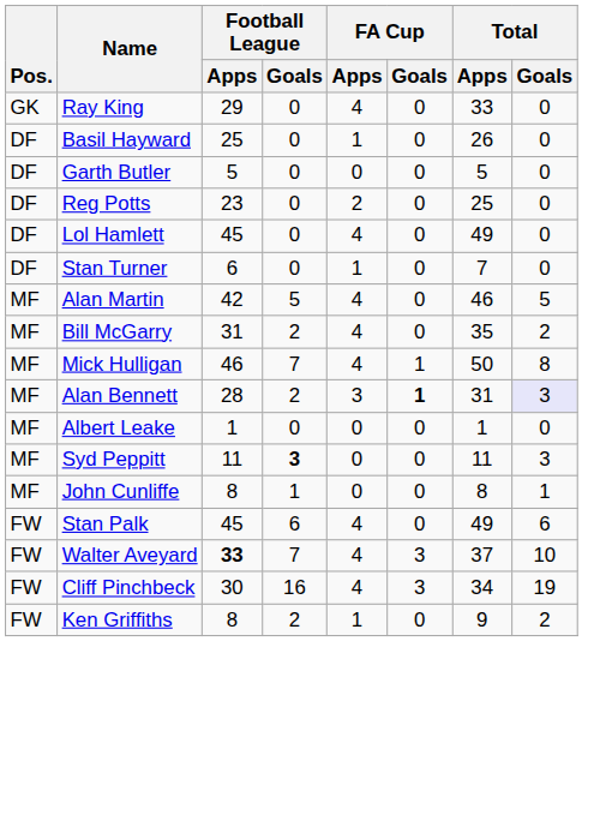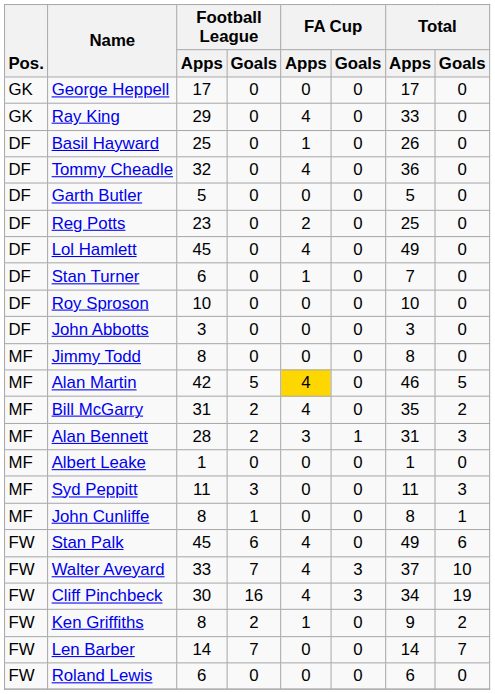+ row: GK | George Heppell | 17 | 0 | 0 | 0 | 17 | 0
+ row: DF | Tommy Cheadle | 32 | 0 | 4 | 0 | 36 | 0
+ row: DF | Roy Sproson | 10 | 0 | 0 | 0 | 10 | 0
+ row: DF | John Abbotts | 3 | 0 | 0 | 0 | 3 | 0
+ row: MF | Jimmy Todd | 8 | 0 | 0 | 0 | 8 | 0
Alan Martin | FA Cup / Apps: no background -> gold background
- row: MF | Mick Hulligan | 46 | 7 | 4 | 1 | 50 | 8
Alan Bennett | FA Cup / Goals: bold -> normal
Alan Bennett | Total / Goals: lavender background -> no background
Syd Peppitt | Football League / Goals: bold -> normal
Walter Aveyard | Football League / Apps: bold -> normal
+ row: FW | Len Barber | 14 | 7 | 0 | 0 | 14 | 7
+ row: FW | Roland Lewis | 6 | 0 | 0 | 0 | 6 | 0
